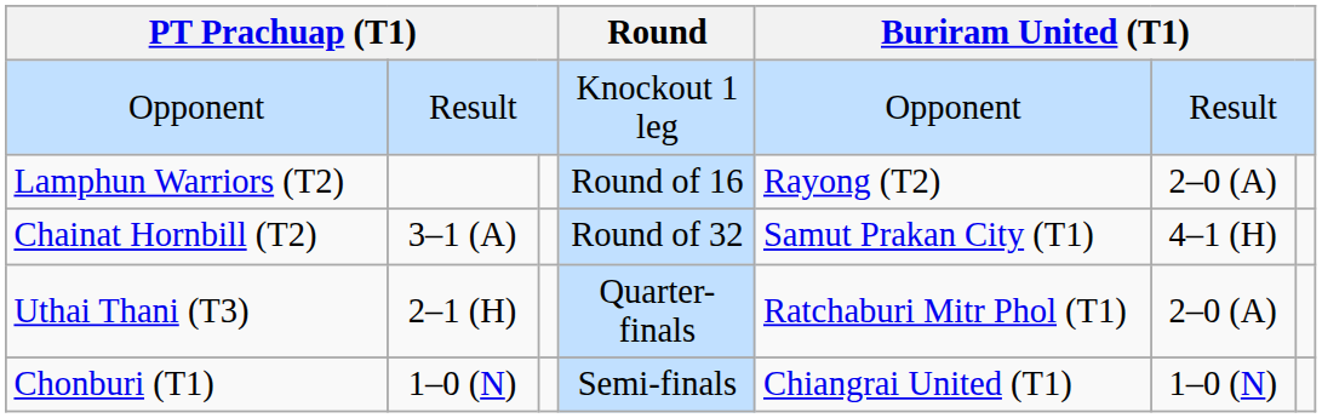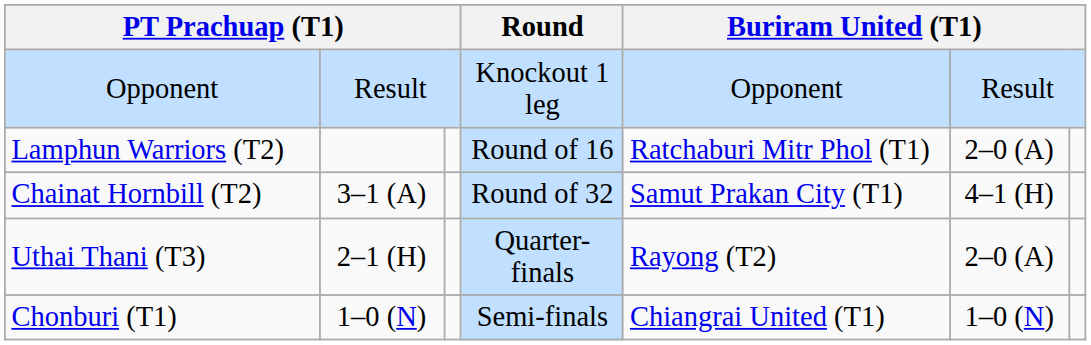Lamphun Warriors (T2) | column 6: Rayong (T2) -> Ratchaburi Mitr Phol (T1)
Uthai Thani (T3) | column 6: Ratchaburi Mitr Phol (T1) -> Rayong (T2)
